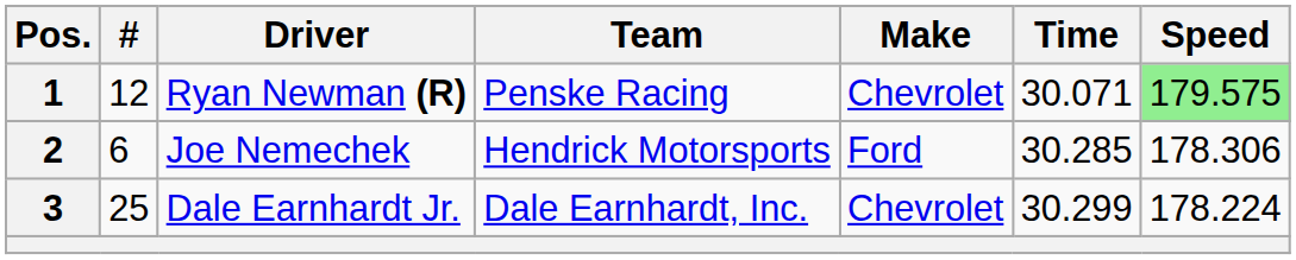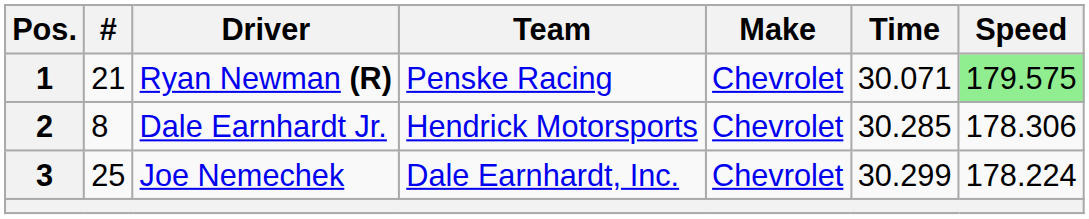1 | #: 12 -> 21
2 | #: 6 -> 8
2 | Driver: Joe Nemechek -> Dale Earnhardt Jr.
2 | Make: Ford -> Chevrolet
3 | Driver: Dale Earnhardt Jr. -> Joe Nemechek
